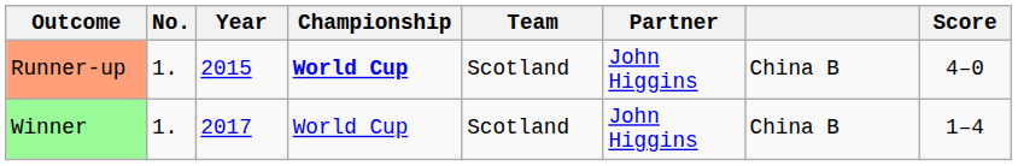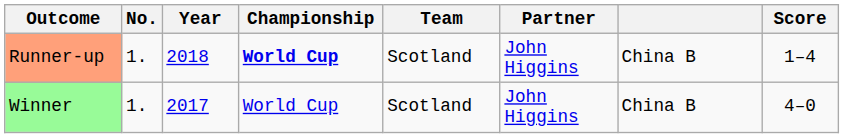Runner-up | Year: 2015 -> 2018
Runner-up | Score: 4–0 -> 1–4
Winner | Score: 1–4 -> 4–0
